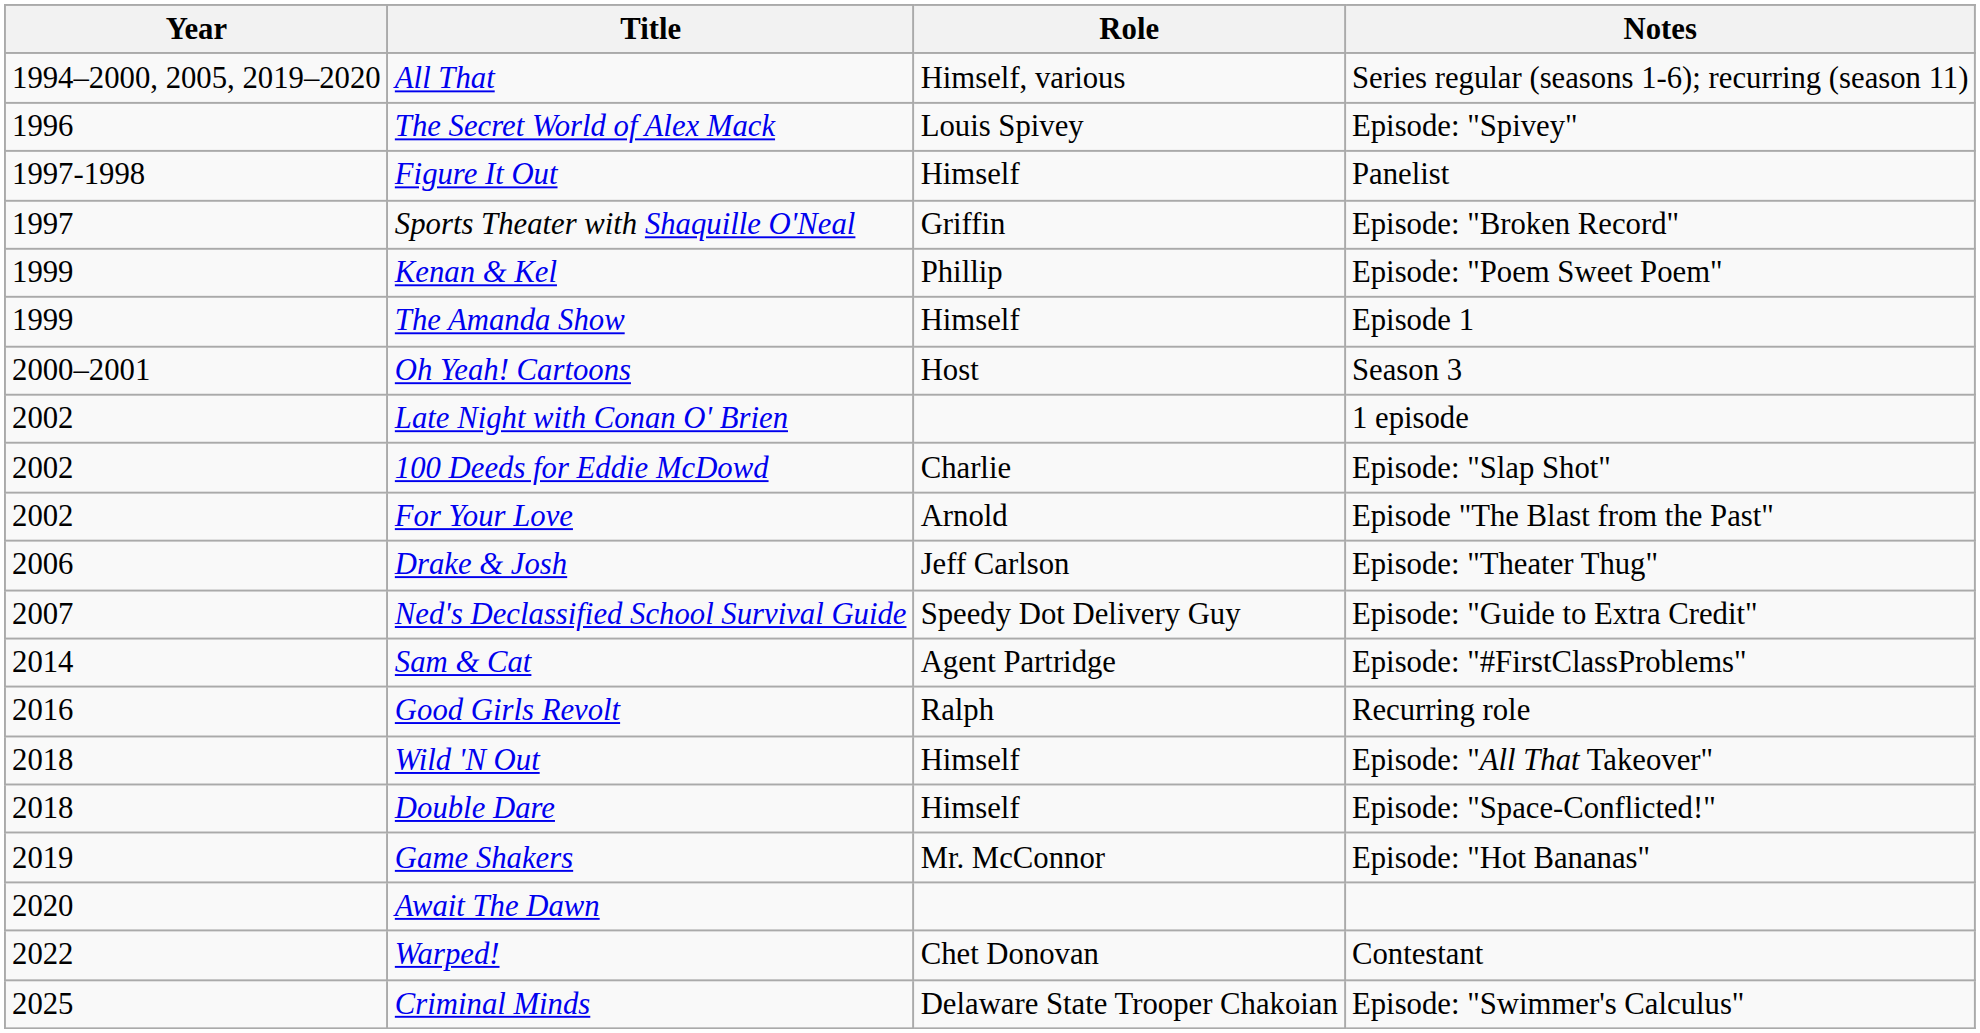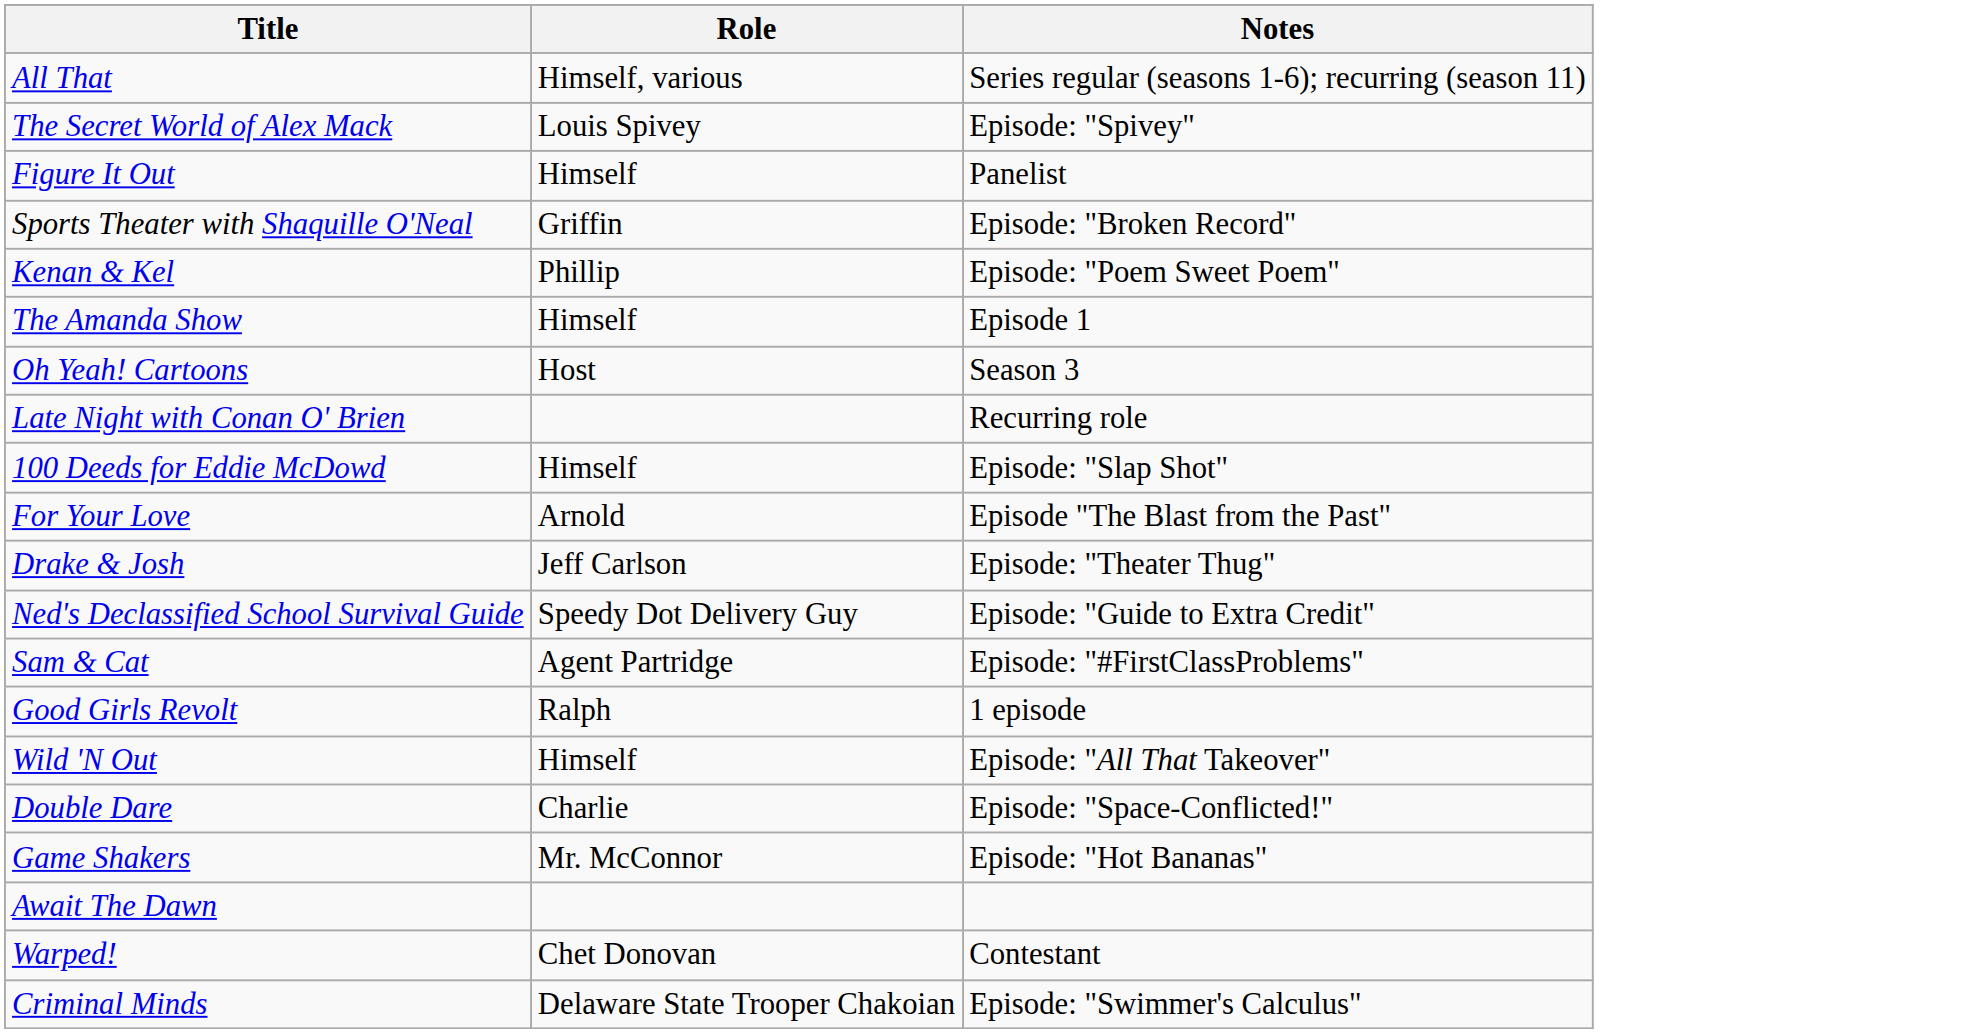- column: Year | 1994–2000, 2005, 2019–2020 | 1996 | 1997-1998 | 1997 | 1999 | 1999 | 2000–2001 | 2002 | 2002 | 2002 | 2006 | 2007 | 2014 | 2016 | 2018 | 2018 | 2019 | 2020 | 2022 | 2025
Late Night with Conan O' Brien | Notes: 1 episode -> Recurring role
100 Deeds for Eddie McDowd | Role: Charlie -> Himself
Good Girls Revolt | Notes: Recurring role -> 1 episode
Double Dare | Role: Himself -> Charlie
